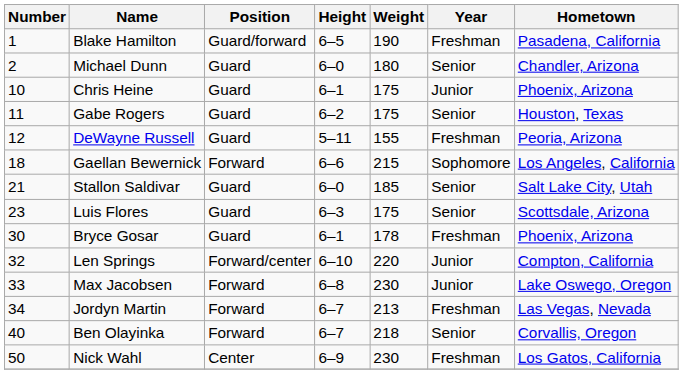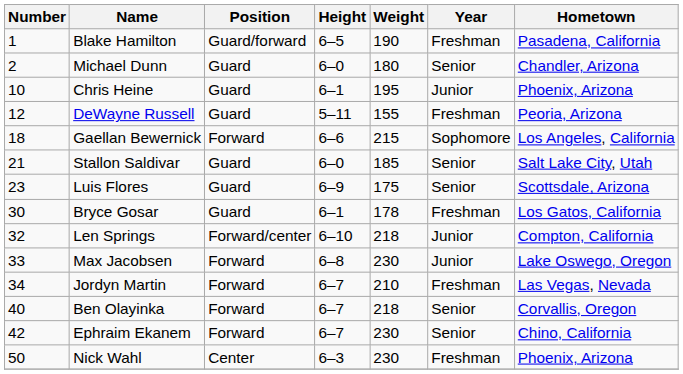Chris Heine | Weight: 175 -> 195
- row: 11 | Gabe Rogers | Guard | 6–2 | 175 | Senior | Houston, Texas
Luis Flores | Height: 6–3 -> 6–9
Bryce Gosar | Hometown: Phoenix, Arizona -> Los Gatos, California
Len Springs | Weight: 220 -> 218
Jordyn Martin | Weight: 213 -> 210
+ row: 42 | Ephraim Ekanem | Forward | 6–7 | 230 | Senior | Chino, California
Nick Wahl | Height: 6–9 -> 6–3
Nick Wahl | Hometown: Los Gatos, California -> Phoenix, Arizona
